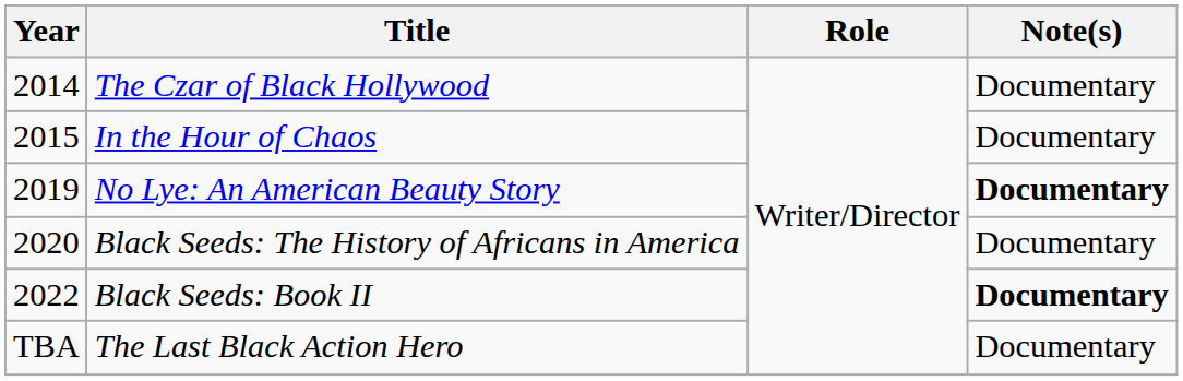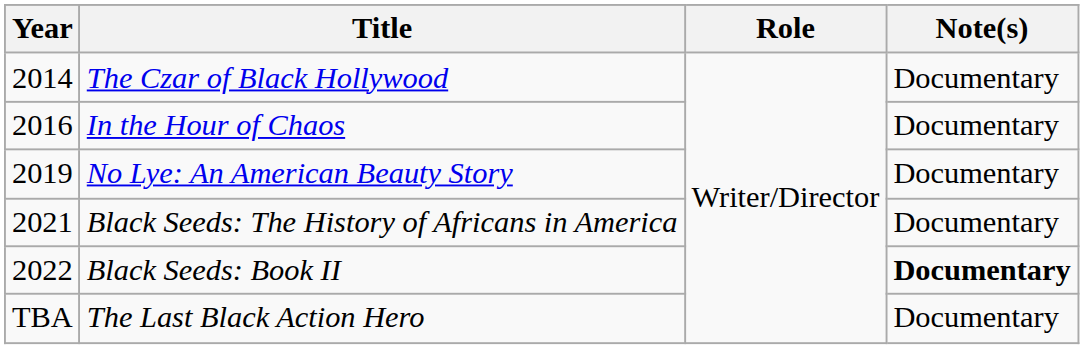In the Hour of Chaos | Year: 2015 -> 2016
No Lye: An American Beauty Story | Note(s): bold -> normal
Black Seeds: The History of Africans in America | Year: 2020 -> 2021
